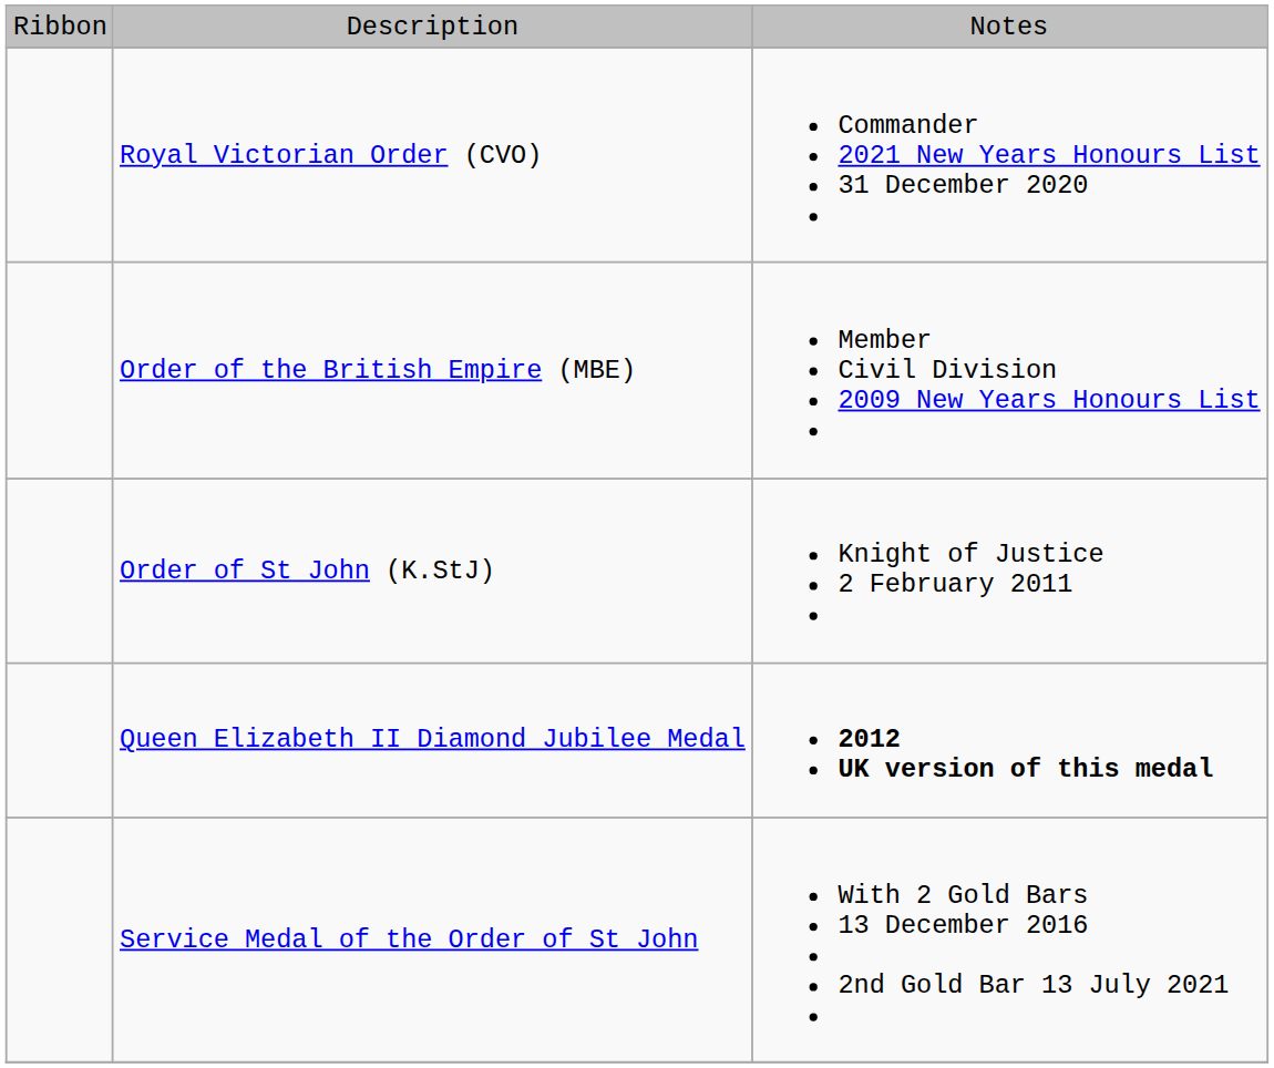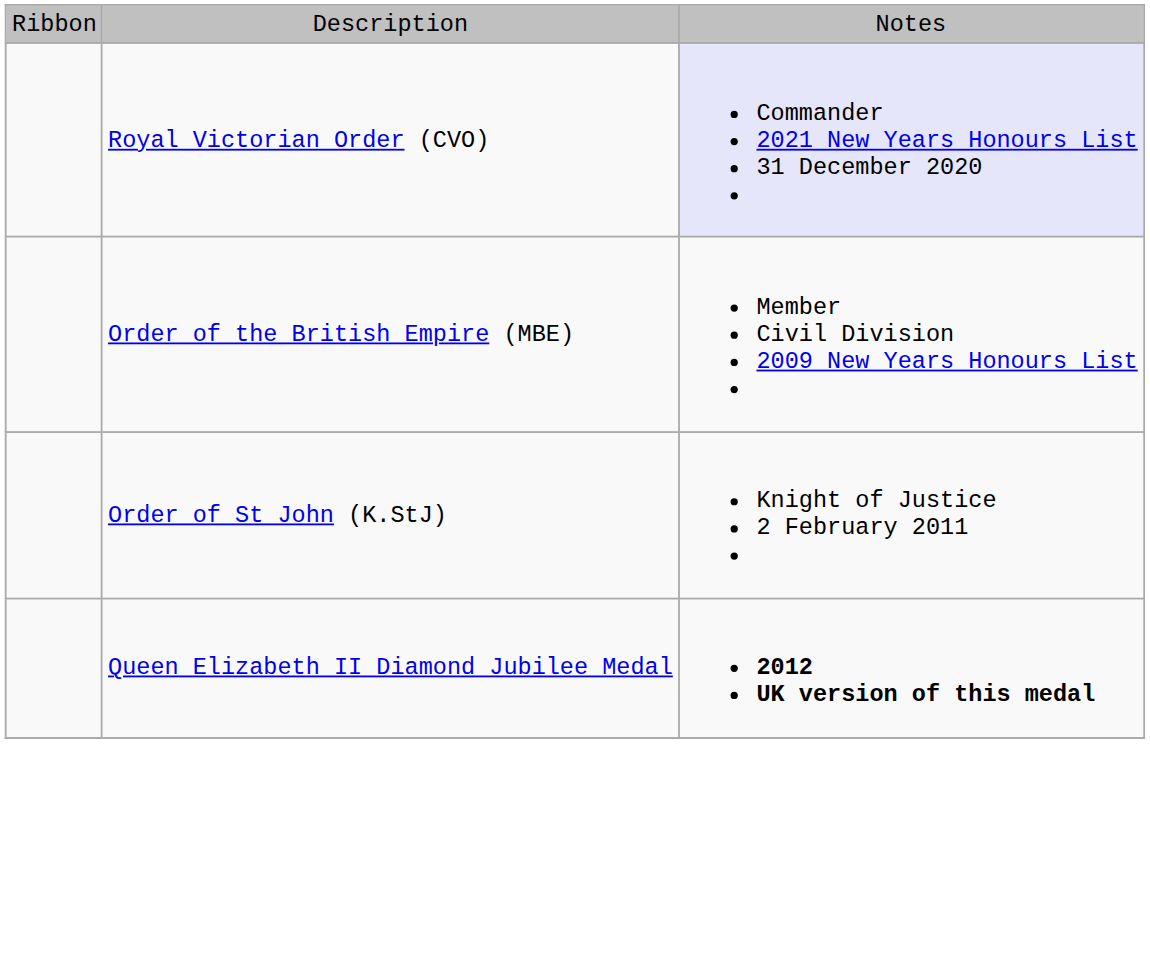Royal Victorian Order (CVO) | column 3: no background -> lavender background
- row: Service Medal of the Order of St John | With 2 Gold Bars 13 December 2016 2nd Gold Bar 13 July 2021
